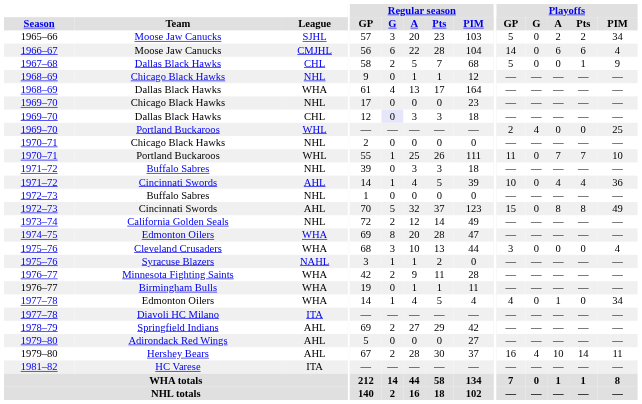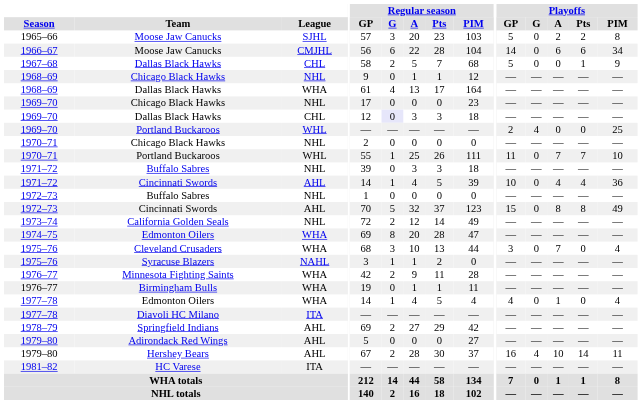1965–66 / Moose Jaw Canucks | Playoffs / PIM: 34 -> 8
1966–67 / Moose Jaw Canucks | Playoffs / PIM: 4 -> 34
Cleveland Crusaders | Playoffs / A: 0 -> 7
1977–78 / Edmonton Oilers | Playoffs / PIM: 34 -> 4
